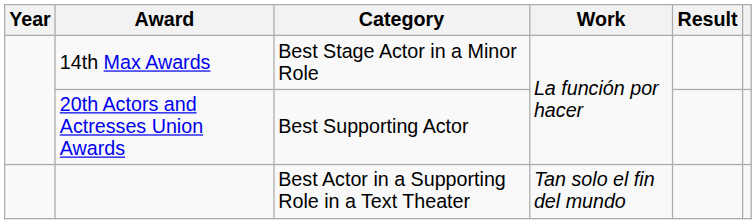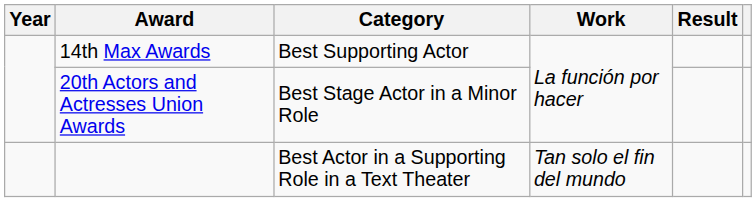14th Max Awards | Category: Best Stage Actor in a Minor Role -> Best Supporting Actor
20th Actors and Actresses Union Awards | Category: Best Supporting Actor -> Best Stage Actor in a Minor Role
